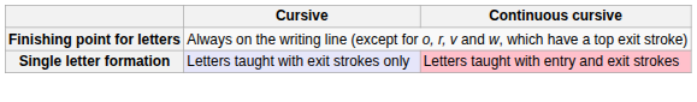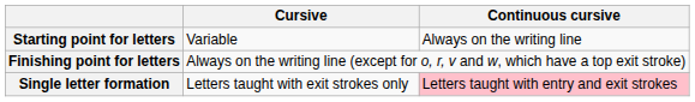+ row: Starting point for letters | Variable | Always on the writing line
Single letter formation | Cursive: lavender background -> no background
